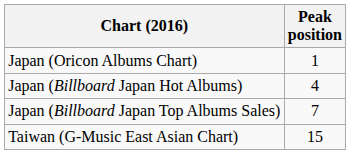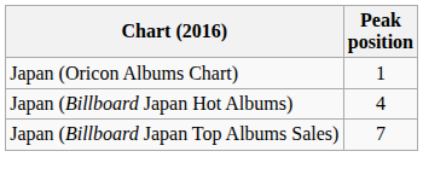- row: Taiwan (G-Music East Asian Chart) | 15
